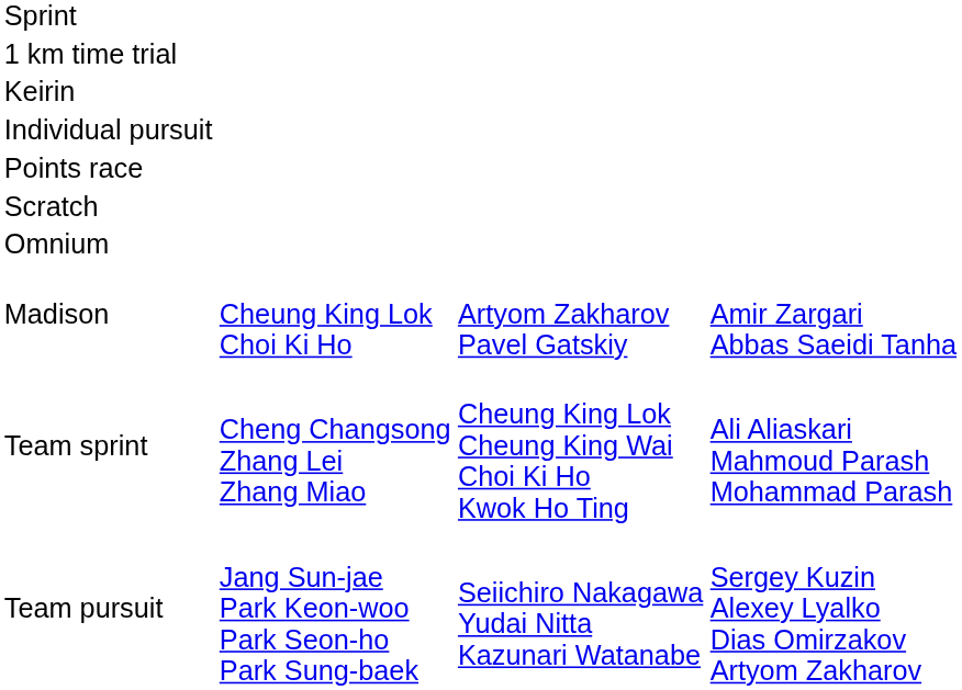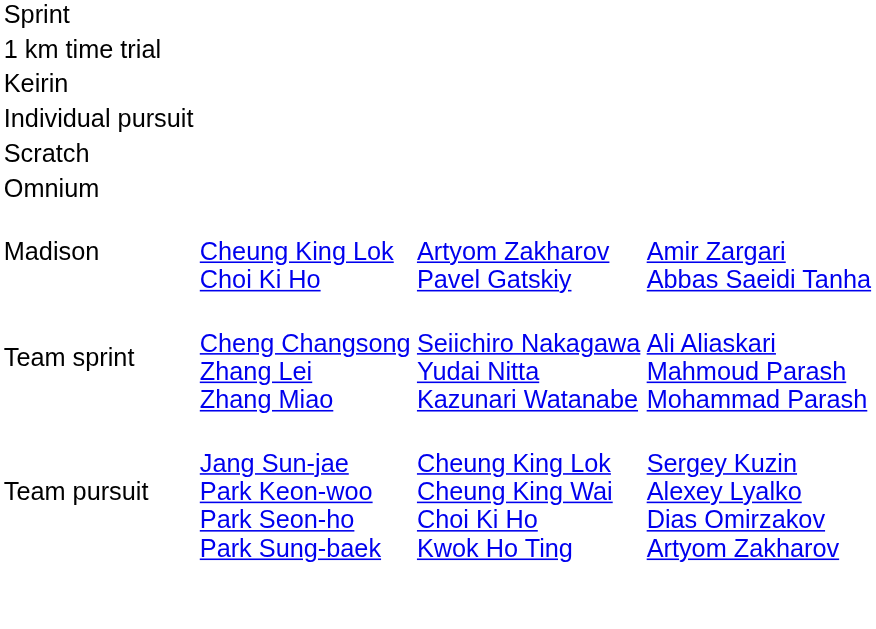- row: Points race
Team sprint | column 3: Cheung King Lok Cheung King Wai Choi Ki Ho Kwok Ho Ting -> Seiichiro Nakagawa Yudai Nitta Kazunari Watanabe
Team pursuit | column 3: Seiichiro Nakagawa Yudai Nitta Kazunari Watanabe -> Cheung King Lok Cheung King Wai Choi Ki Ho Kwok Ho Ting
